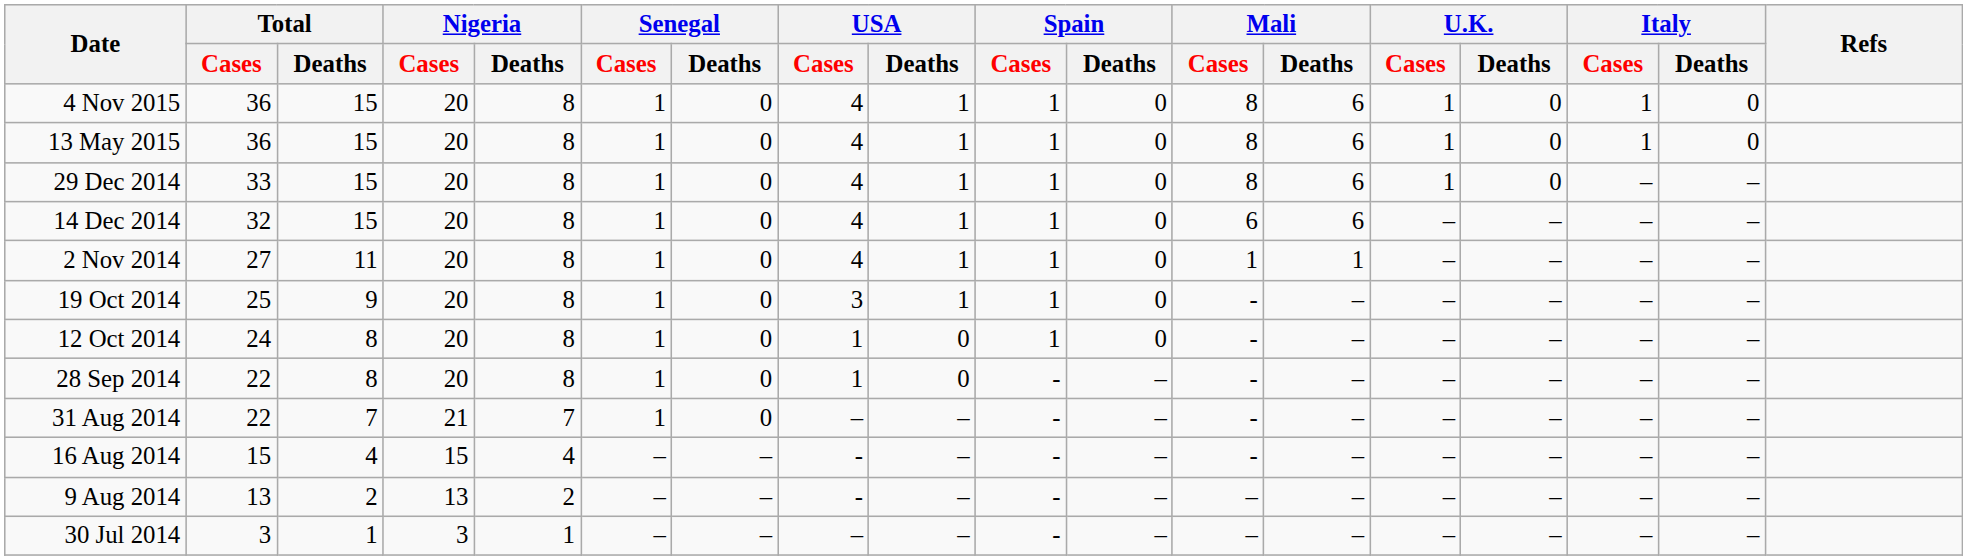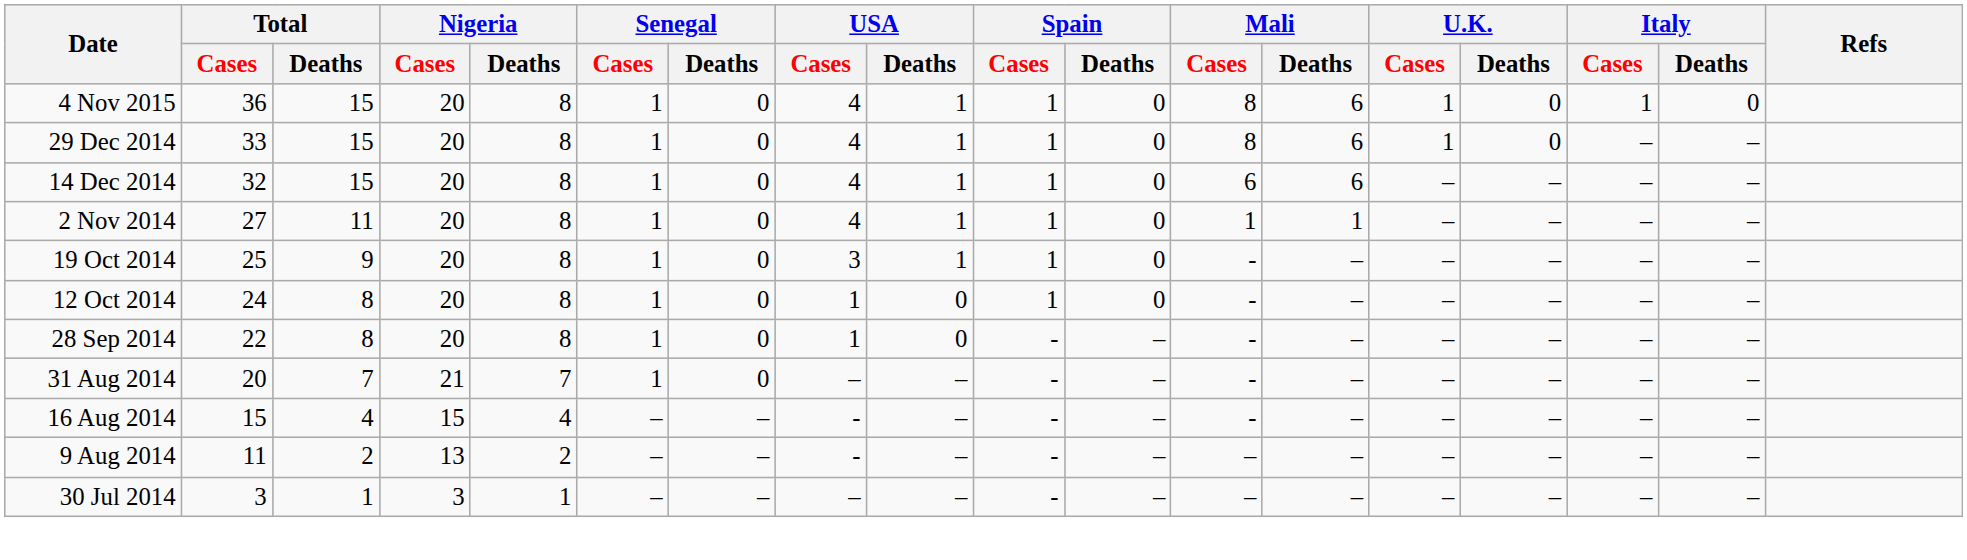- row: 13 May 2015 | 36 | 15 | 20 | 8 | 1 | 0 | 4 | 1 | 1 | 0 | 8 | 6 | 1 | 0 | 1 | 0
31 Aug 2014 | Total / Cases: 22 -> 20
9 Aug 2014 | Total / Cases: 13 -> 11
